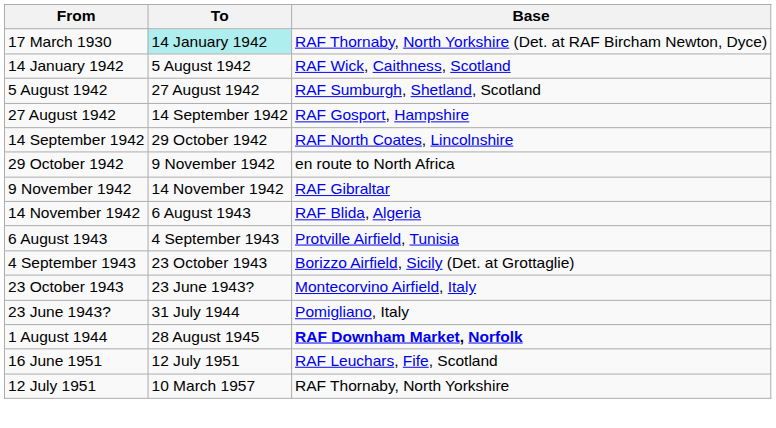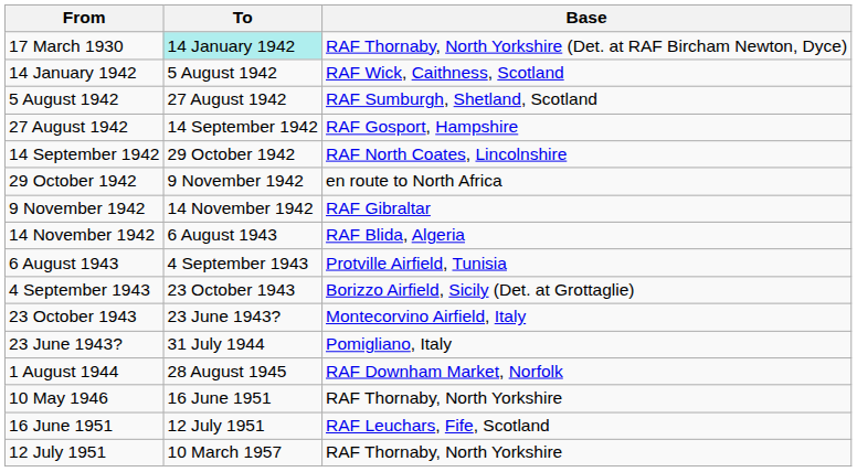1 August 1944 | Base: bold -> normal
+ row: 10 May 1946 | 16 June 1951 | RAF Thornaby, North Yorkshire
